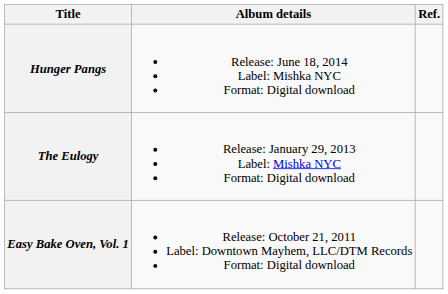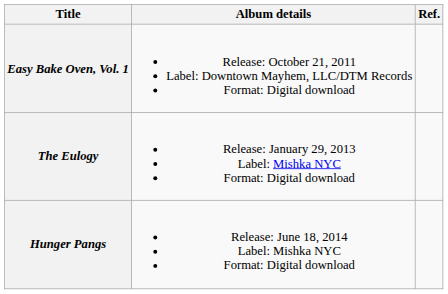rows swapped: Easy Bake Oven, Vol. 1 <-> Hunger Pangs
